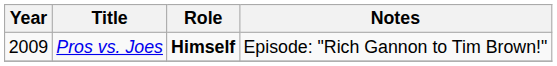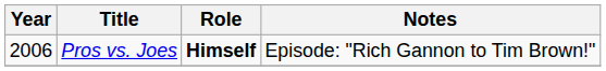Pros vs. Joes | Year: 2009 -> 2006
